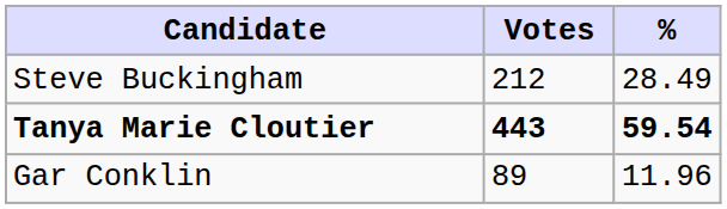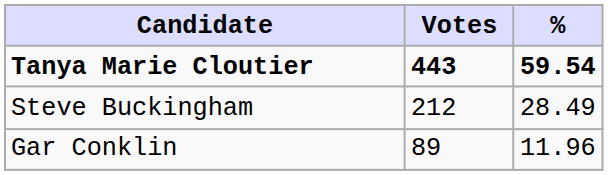rows swapped: Tanya Marie Cloutier <-> Steve Buckingham
